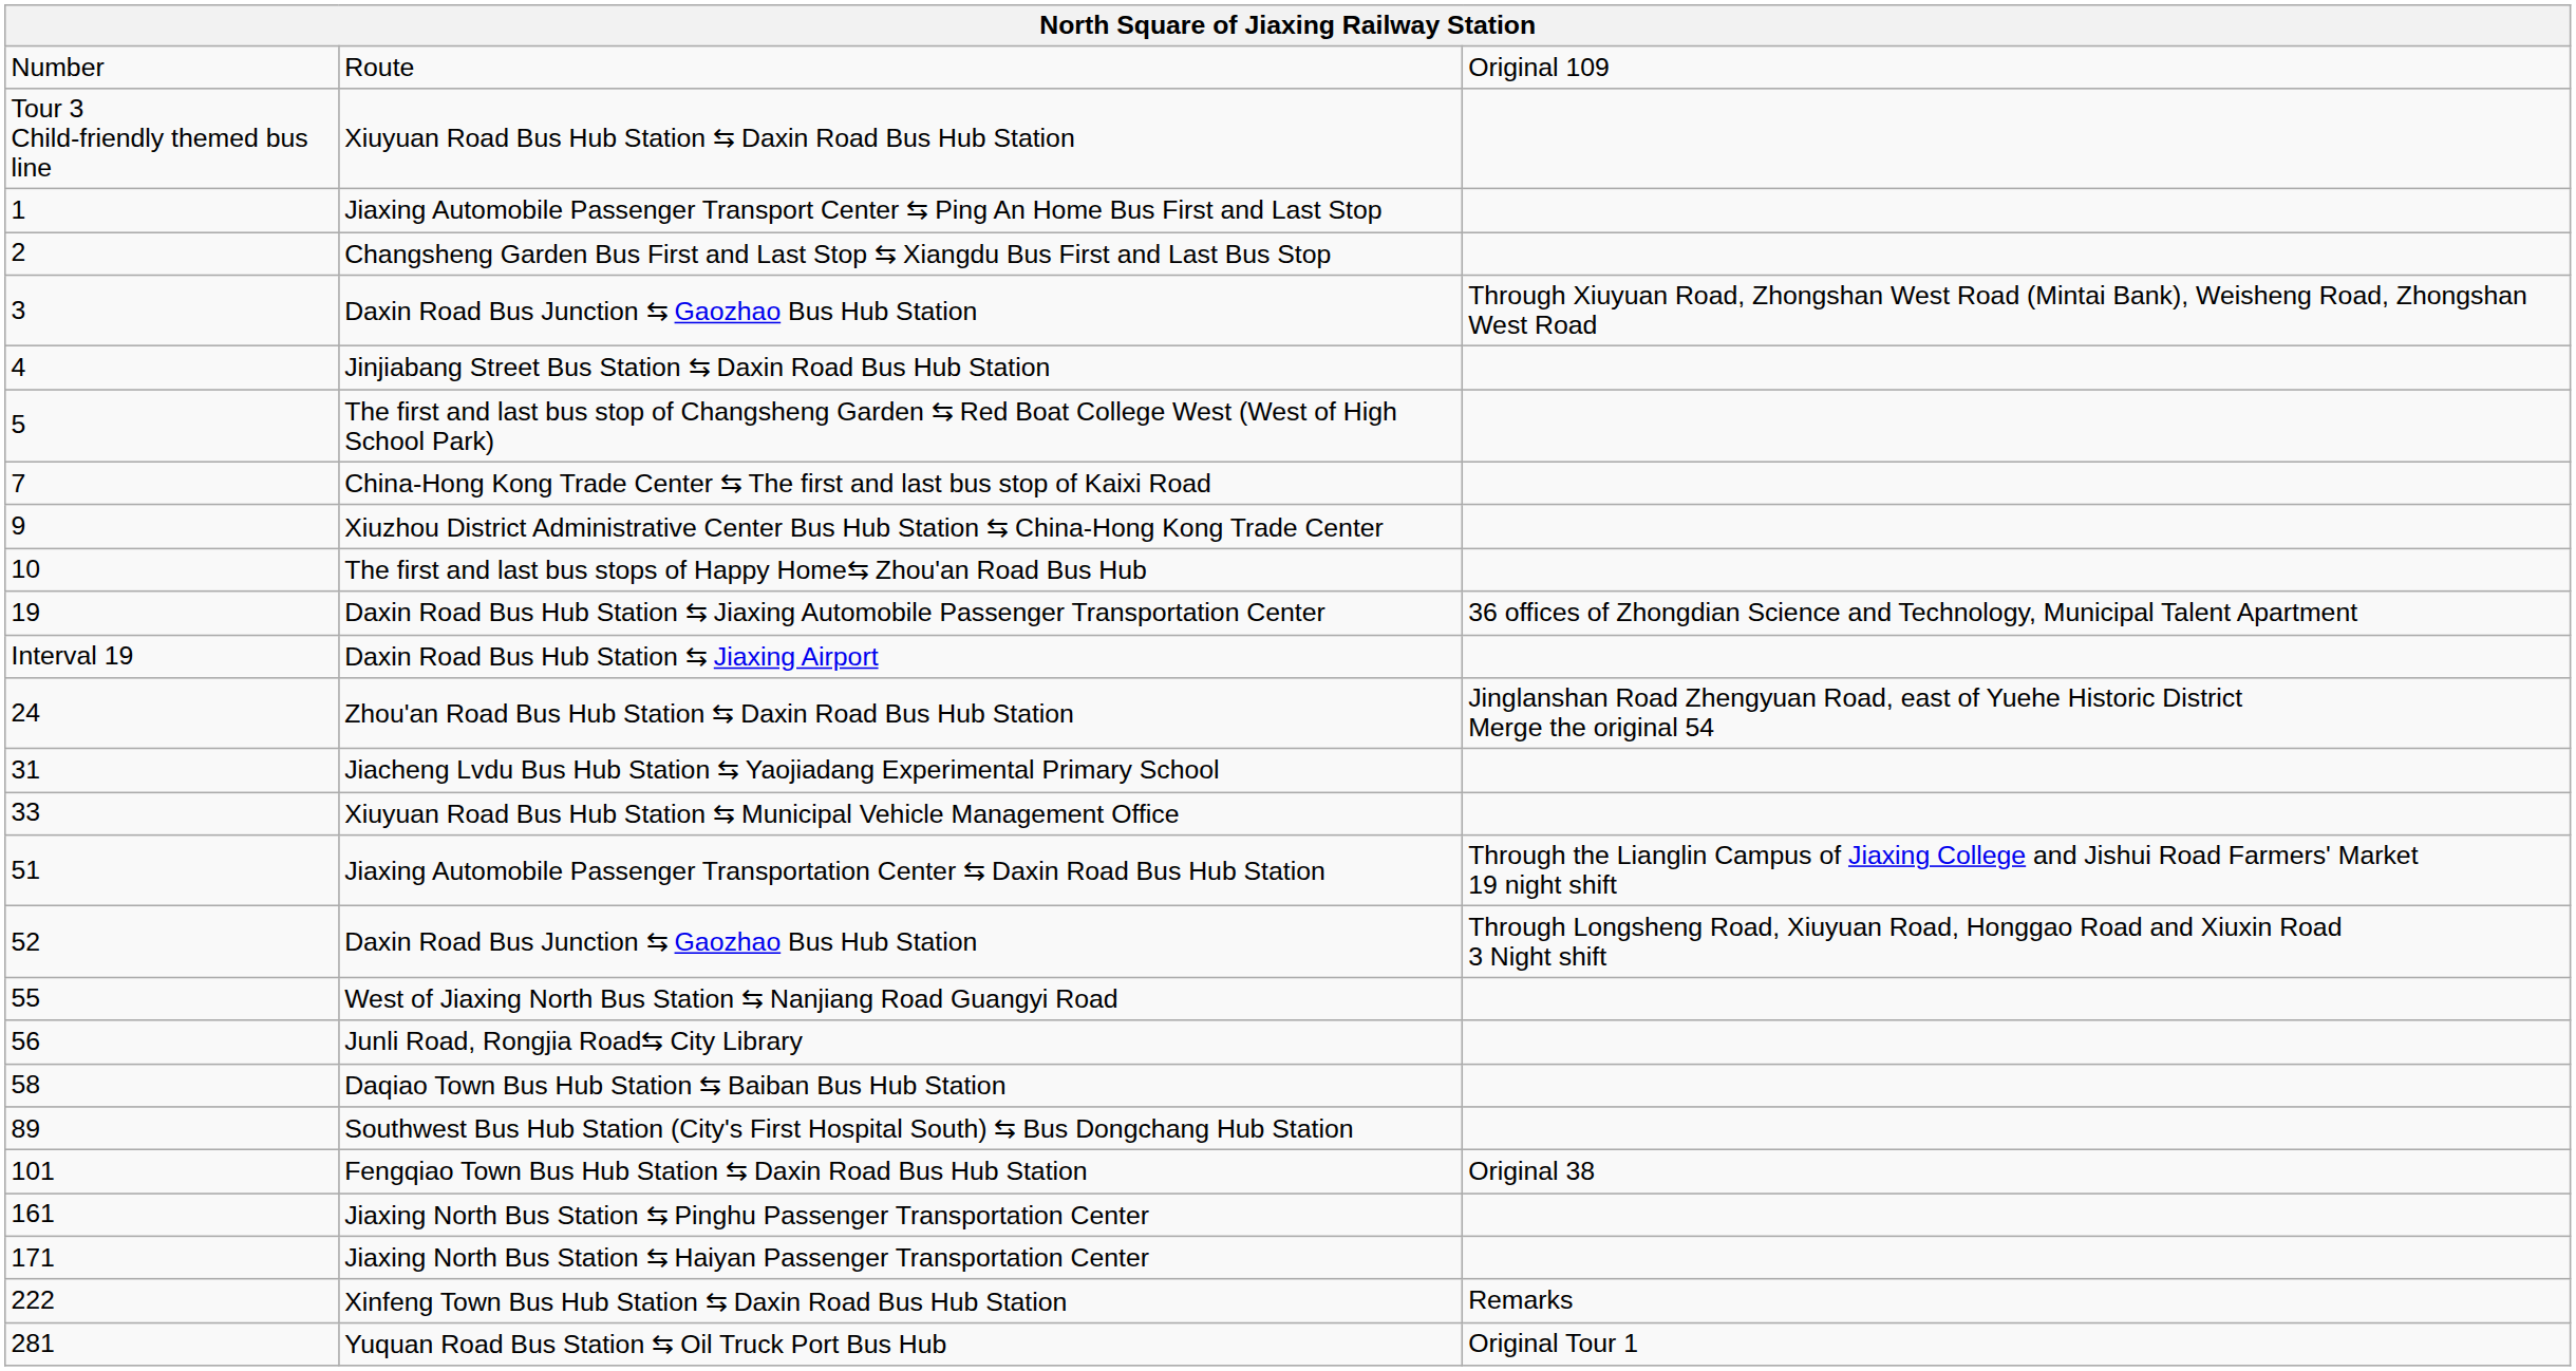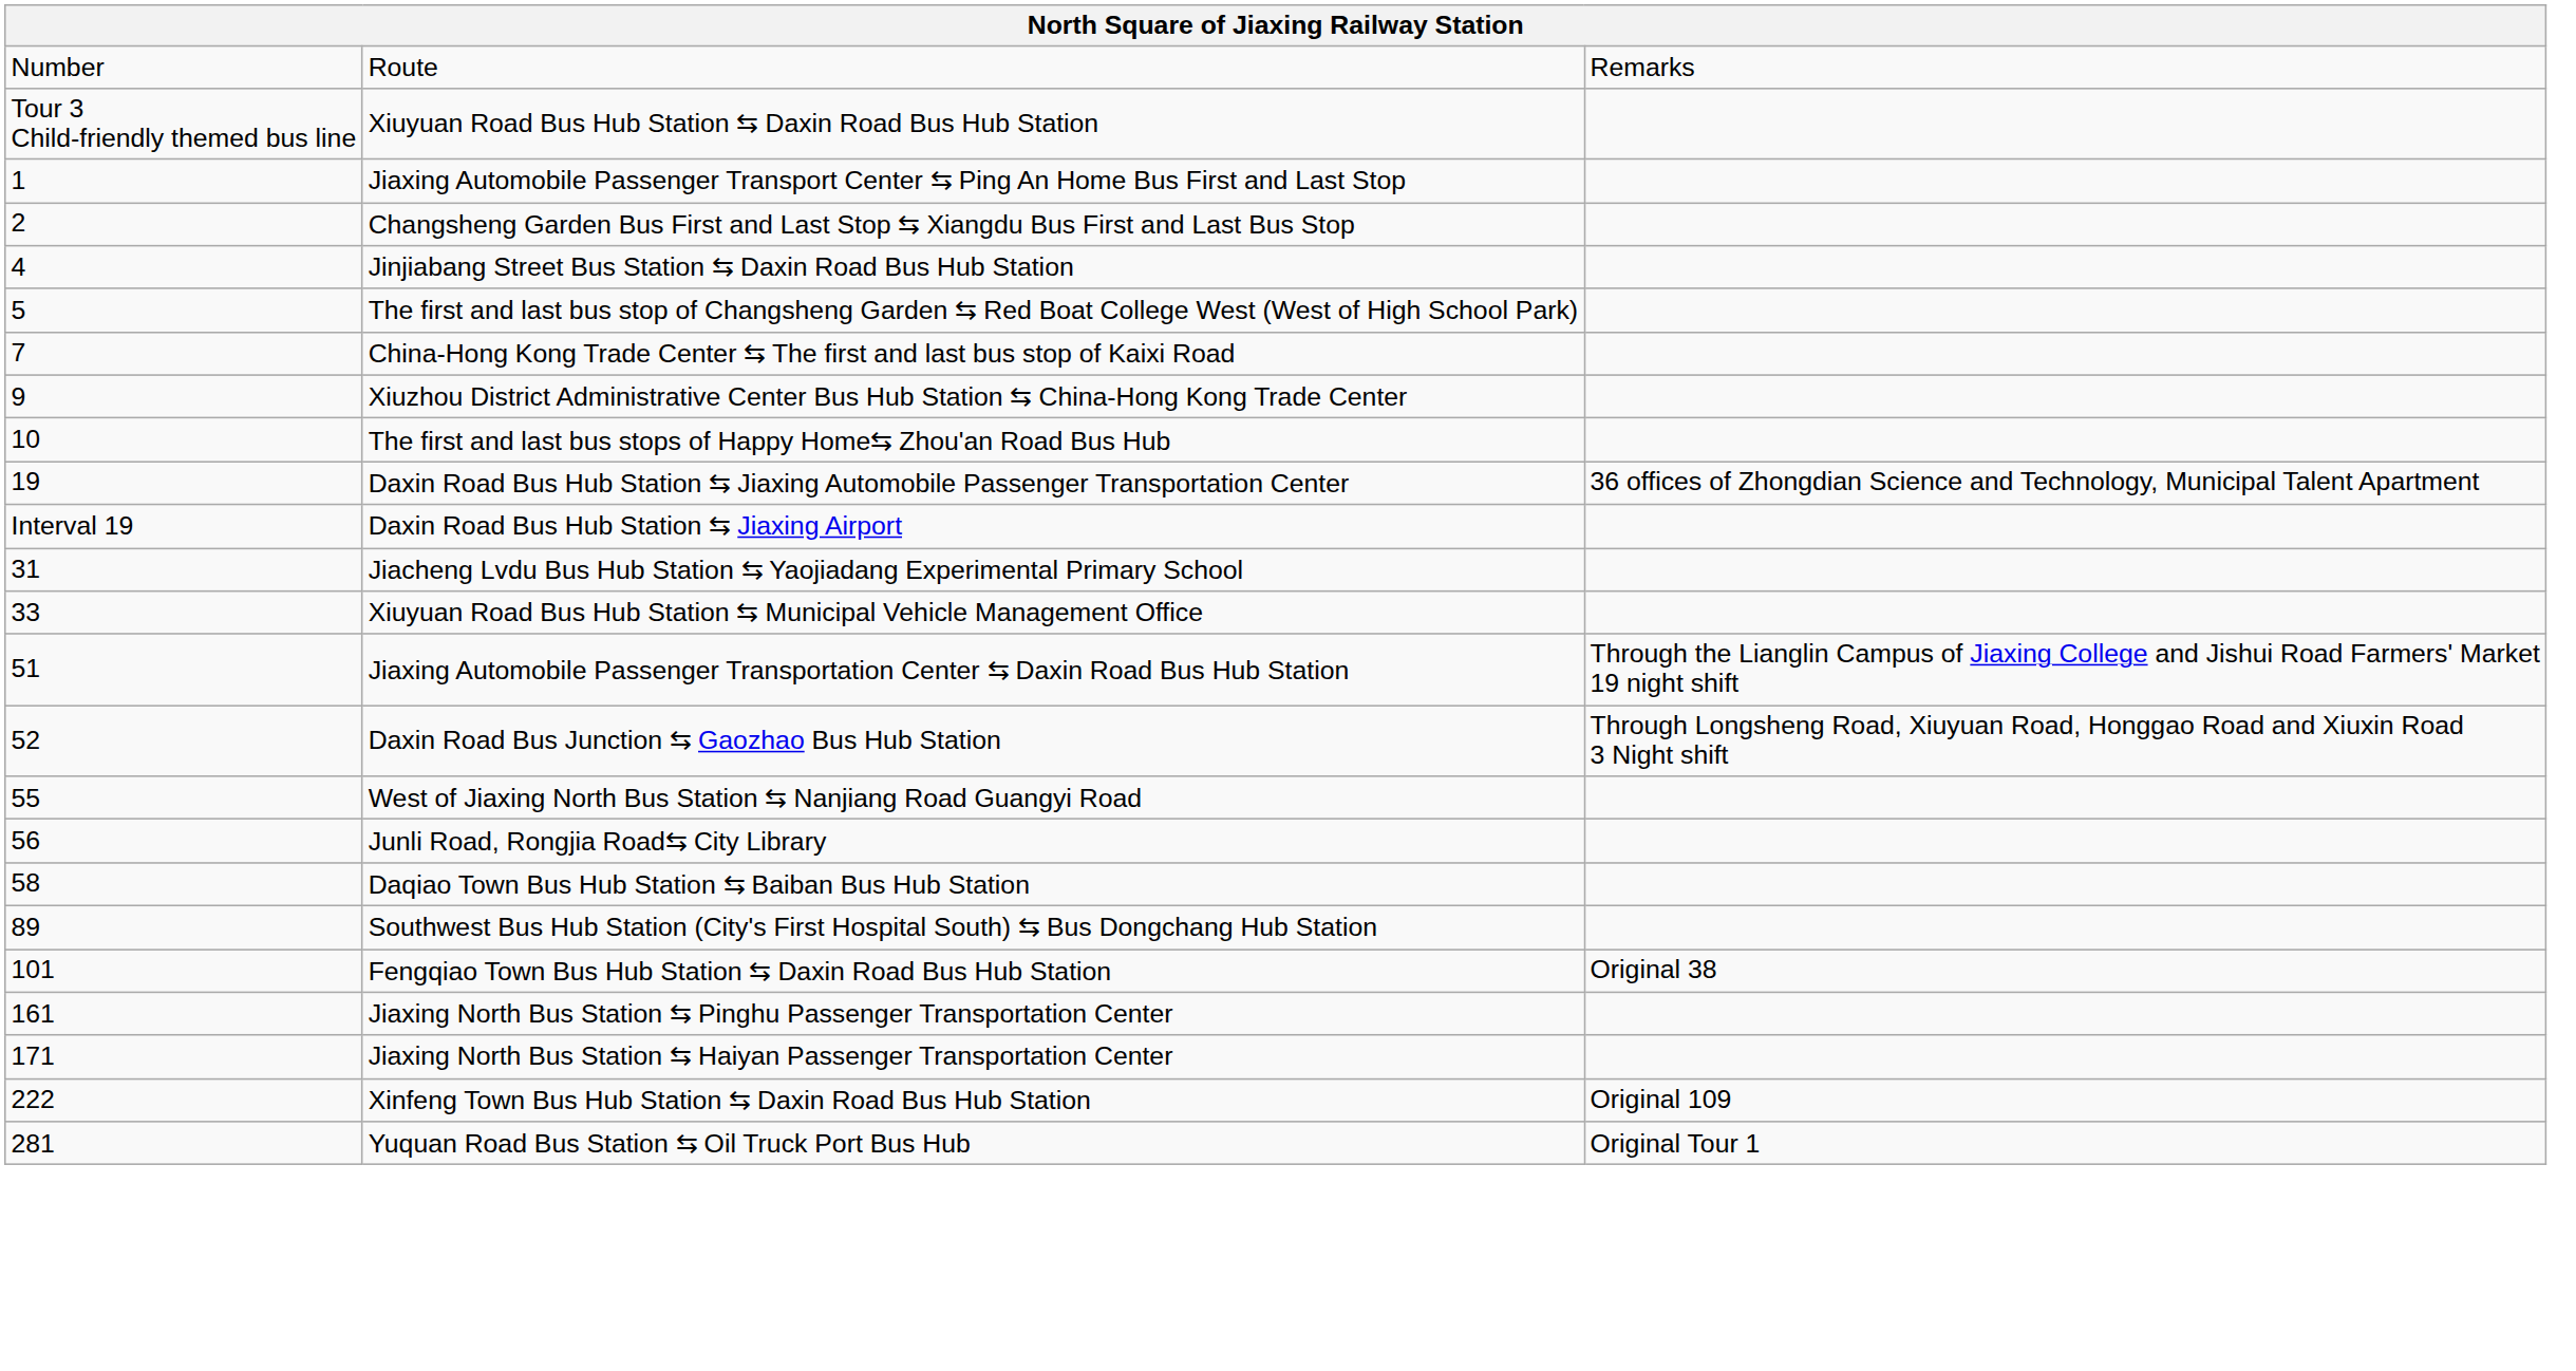Route | column 3: Original 109 -> Remarks
- row: 3 | Daxin Road Bus Junction ⇆ Gaozhao Bus Hub Station | Through Xiuyuan Road, Zhongshan West Road (Mintai Bank), Weisheng Road, Zhongshan West Road
- row: 24 | Zhou'an Road Bus Hub Station ⇆ Daxin Road Bus Hub Station | Jinglanshan Road Zhengyuan Road, east of Yuehe Historic District Merge the original 54
Xinfeng Town Bus Hub Station ⇆ Daxin Road Bus Hub Station | column 3: Remarks -> Original 109
